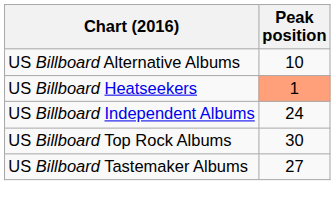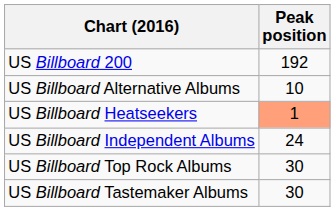+ row: US Billboard 200 | 192
US Billboard Tastemaker Albums | Peak position: 27 -> 30
